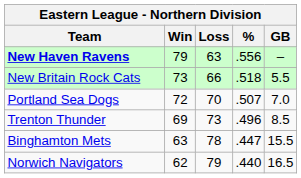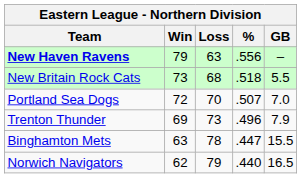New Britain Rock Cats | Loss: 66 -> 68
Trenton Thunder | GB: 8.5 -> 7.9
